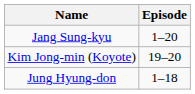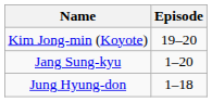rows swapped: Jang Sung-kyu <-> Kim Jong-min (Koyote)
